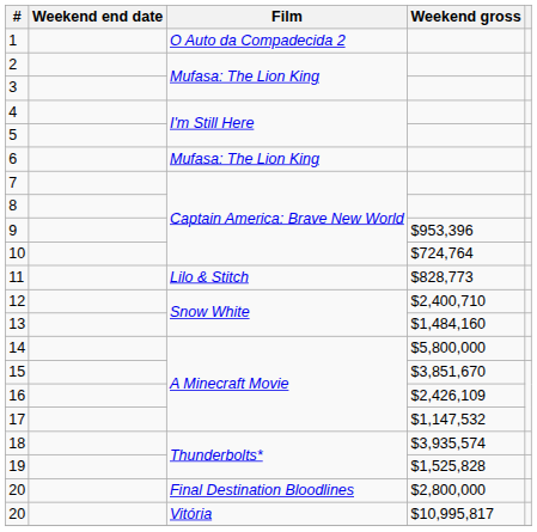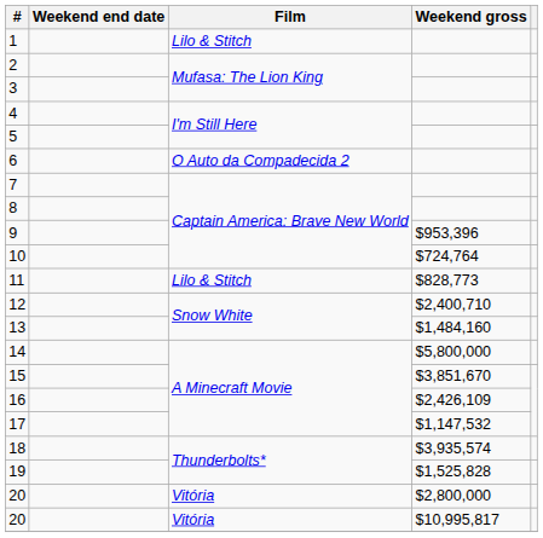1 | Film: O Auto da Compadecida 2 -> Lilo & Stitch
6 | Film: Mufasa: The Lion King -> O Auto da Compadecida 2
20 / $2,800,000 | Film: Final Destination Bloodlines -> Vitória
